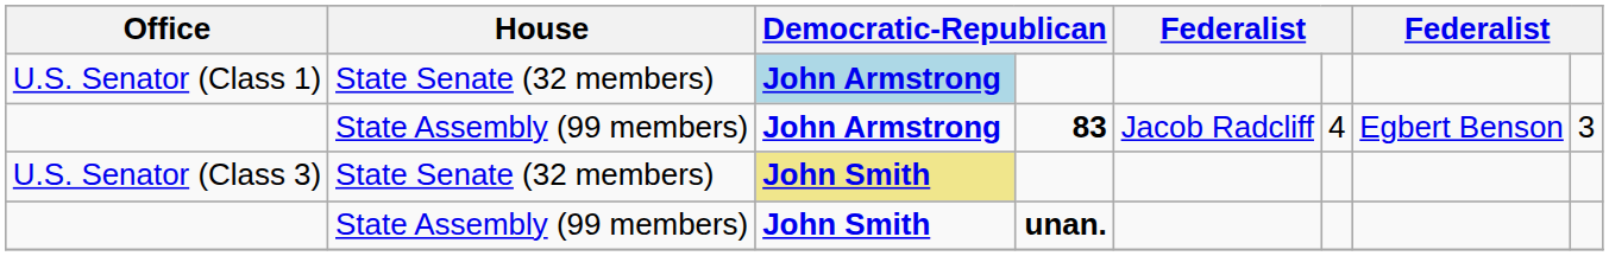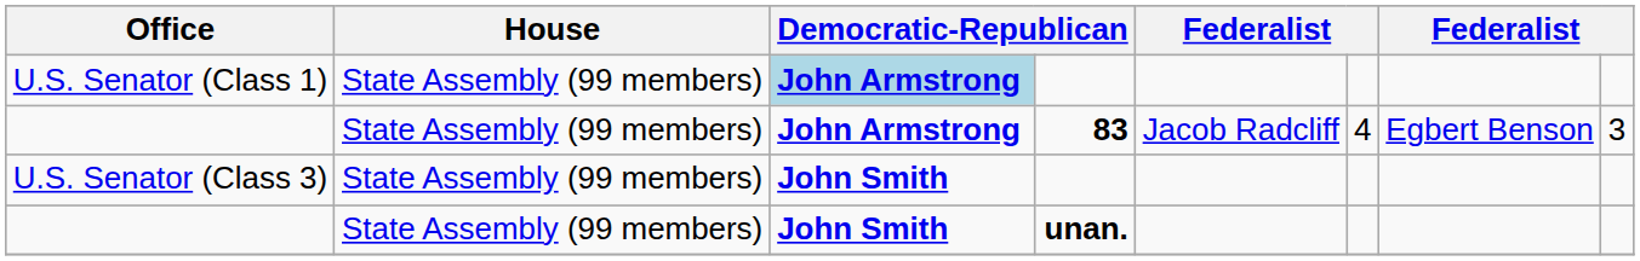U.S. Senator (Class 1) | House: State Senate (32 members) -> State Assembly (99 members)
U.S. Senator (Class 3) | House: State Senate (32 members) -> State Assembly (99 members)
U.S. Senator (Class 3) | column 3: khaki background -> no background
